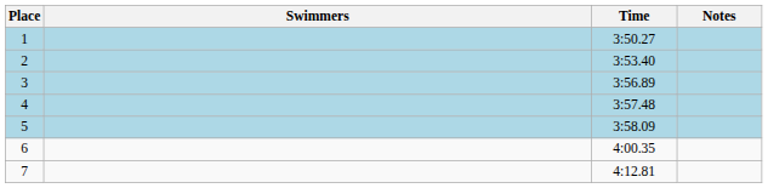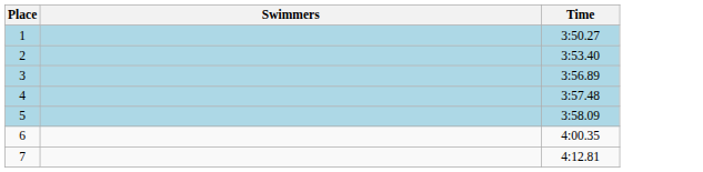- column: Notes
